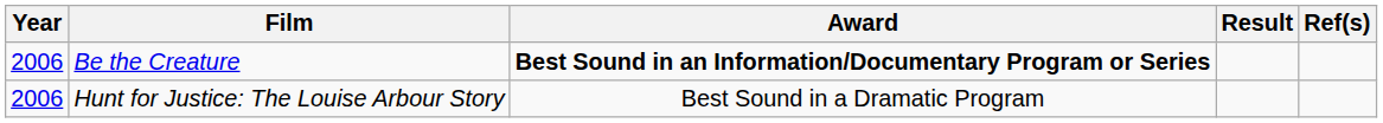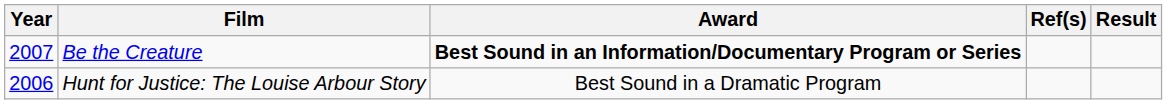columns swapped: Result <-> Ref(s)
Be the Creature | Year: 2006 -> 2007
